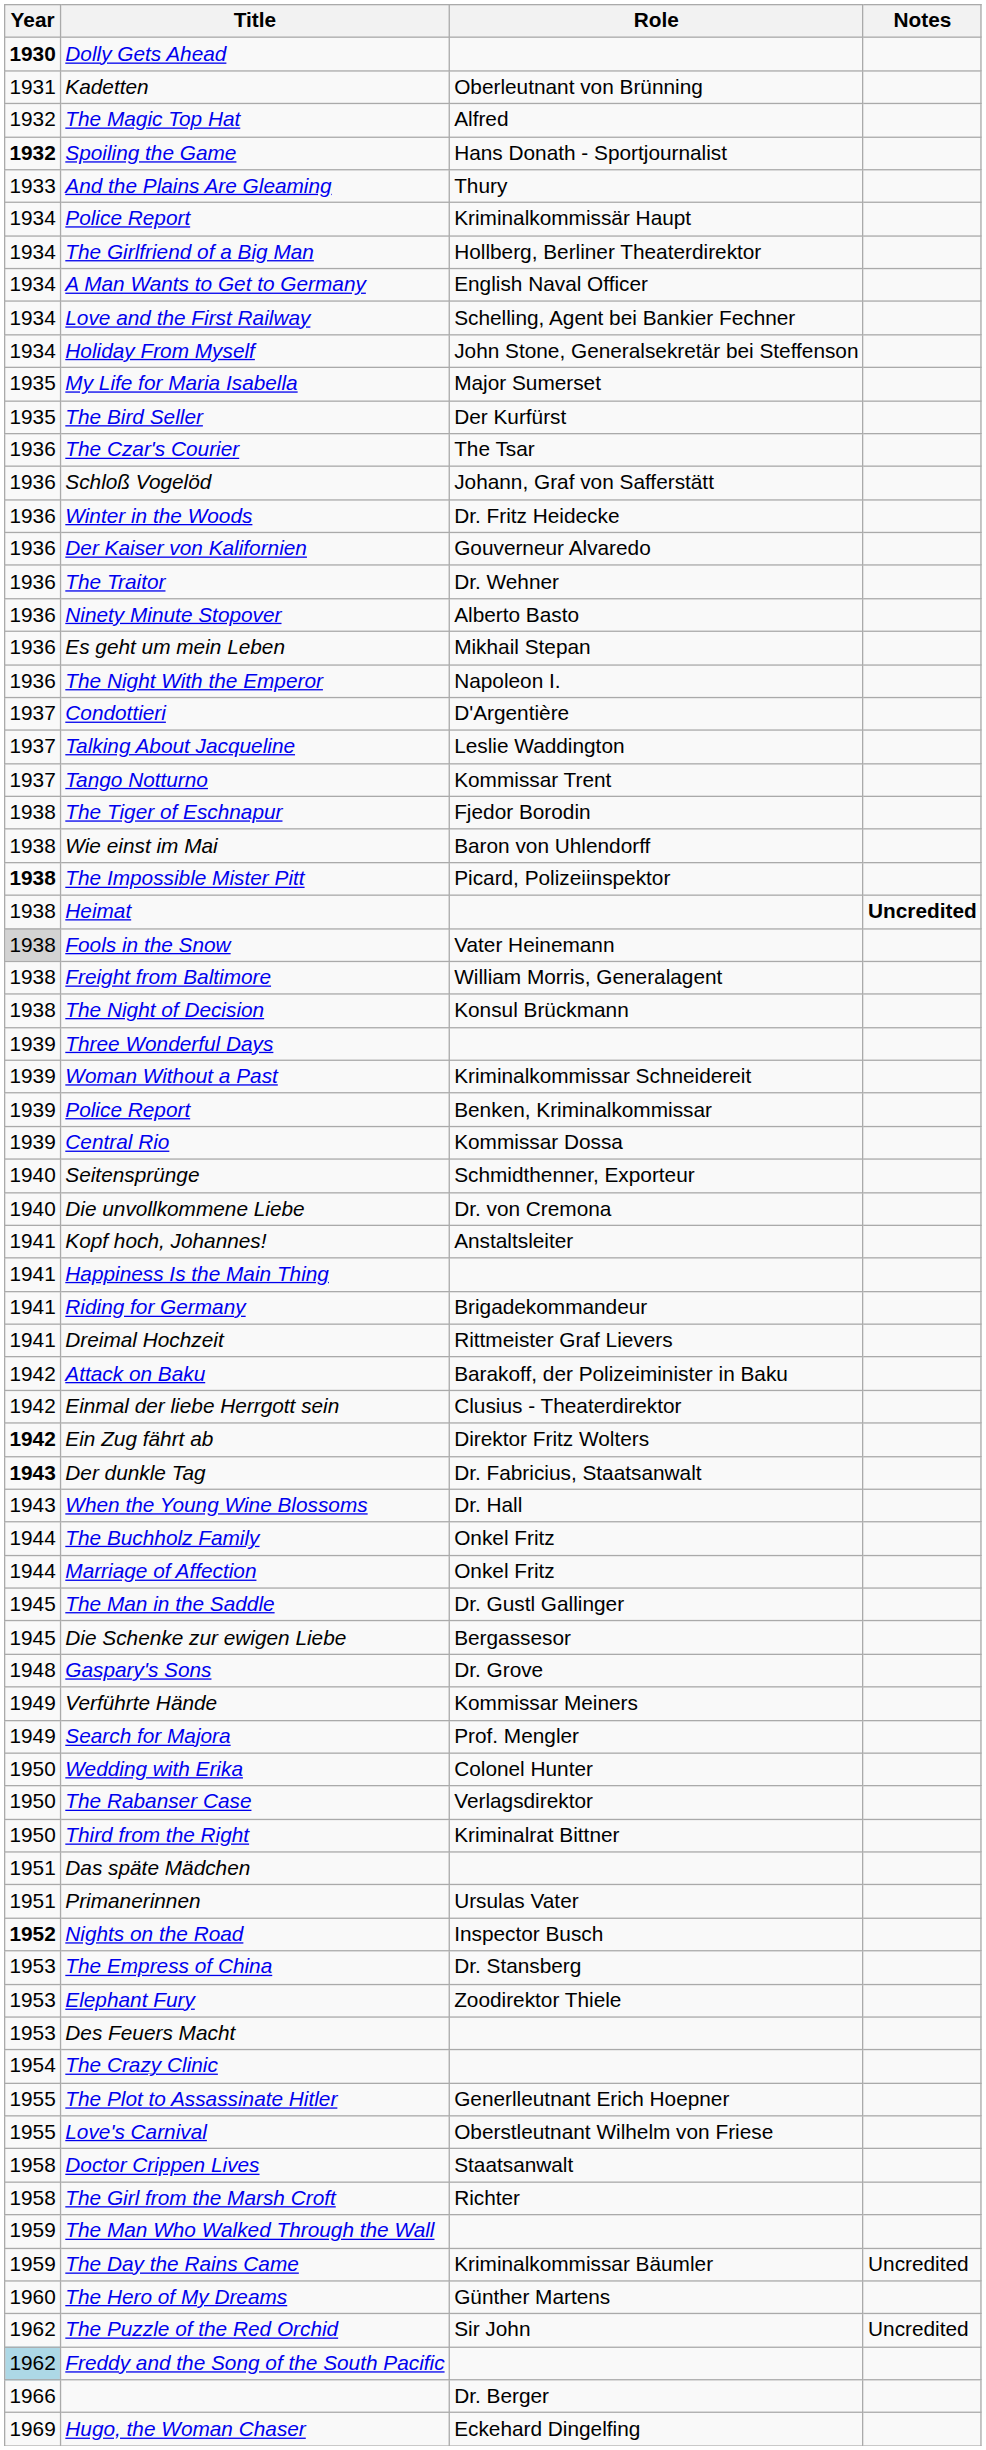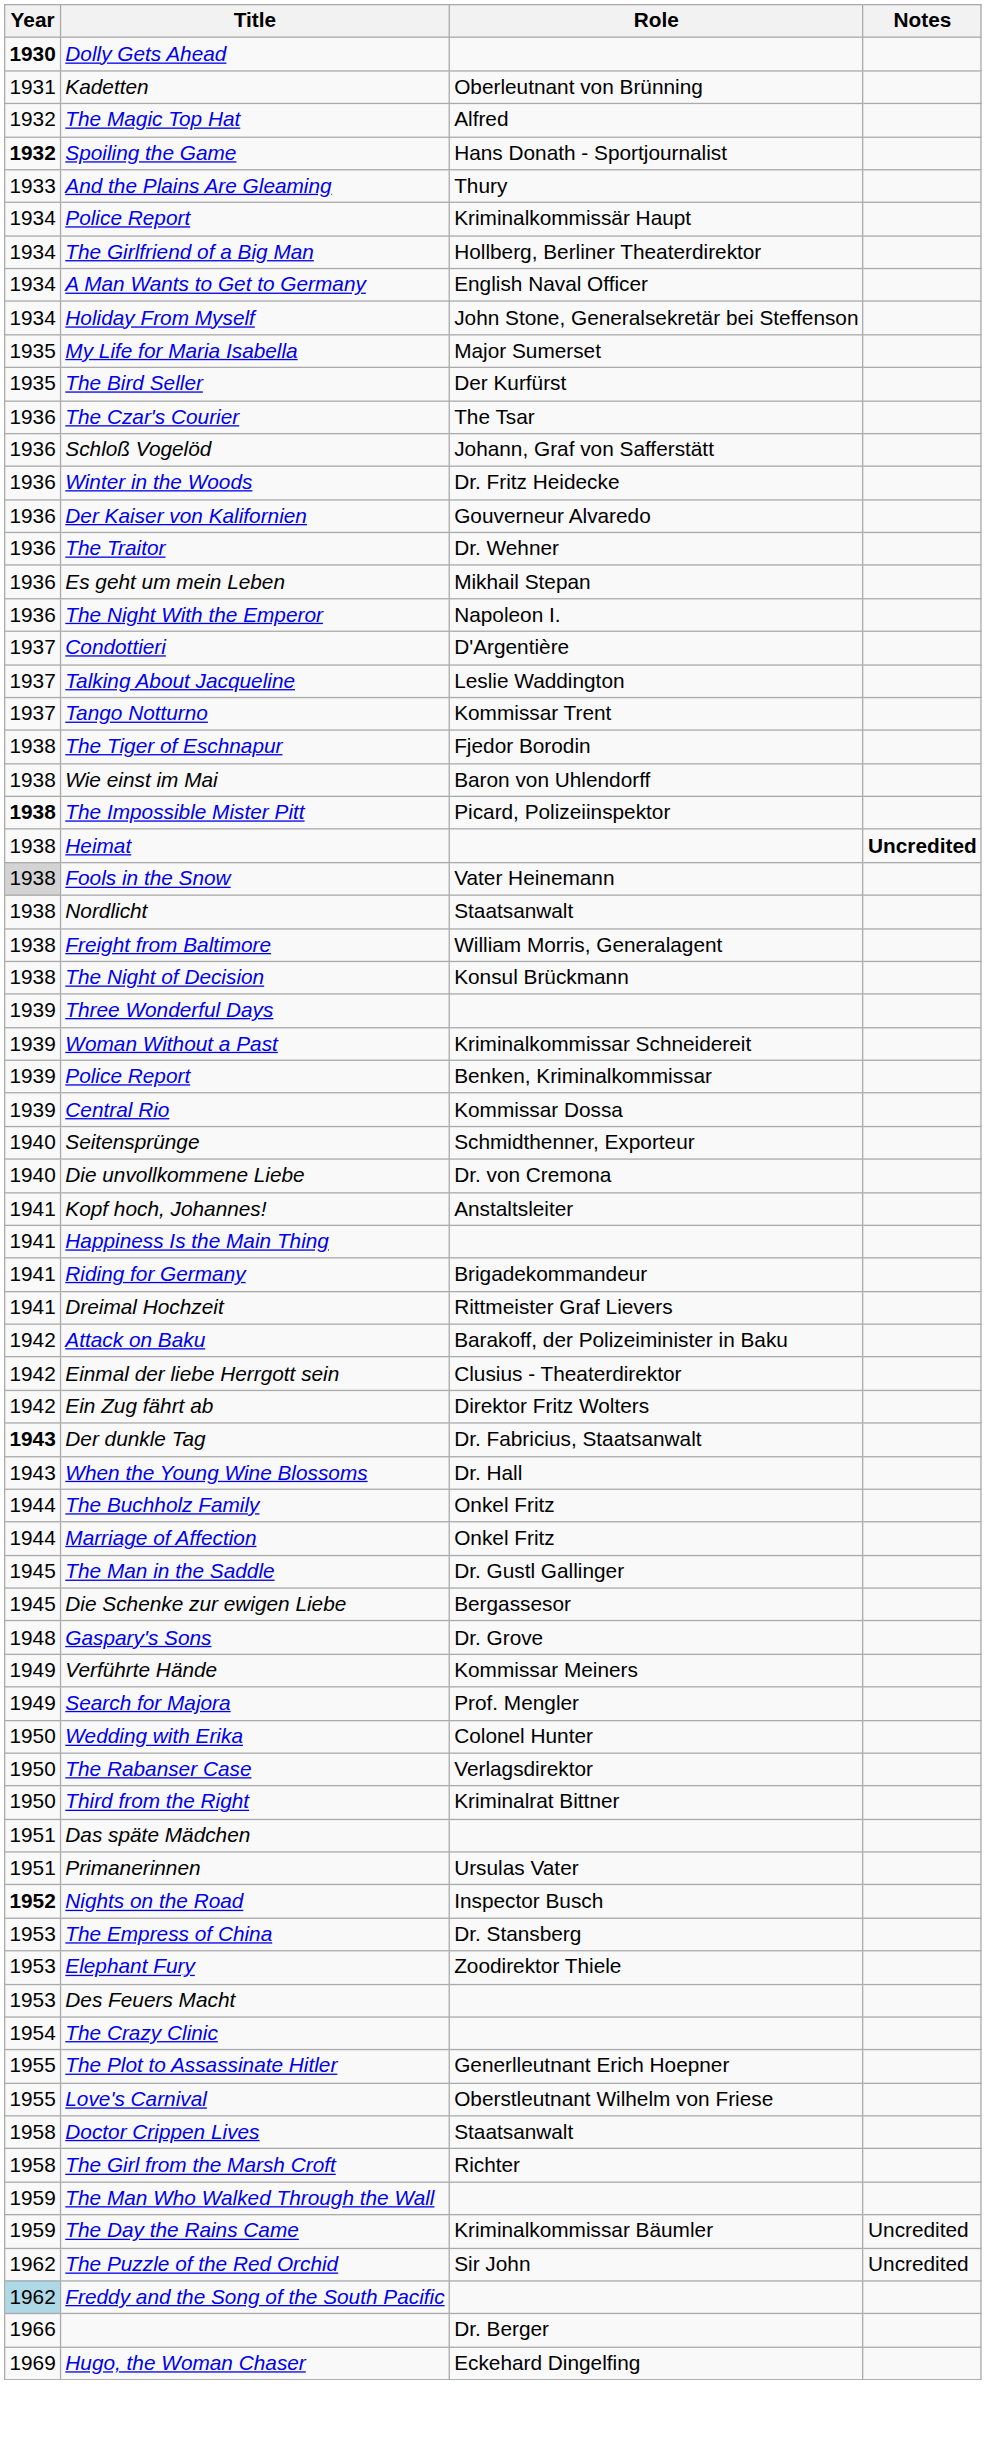- row: 1934 | Love and the First Railway | Schelling, Agent bei Bankier Fechner
- row: 1936 | Ninety Minute Stopover | Alberto Basto
+ row: 1938 | Nordlicht | Staatsanwalt
Ein Zug fährt ab | Year: bold -> normal
- row: 1960 | The Hero of My Dreams | Günther Martens
